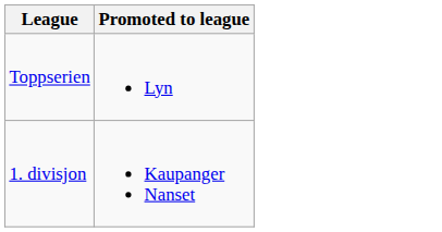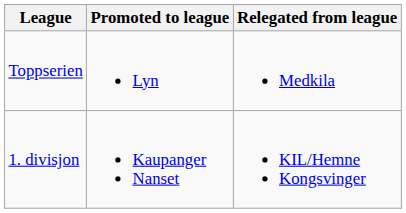+ column: Relegated from league | Medkila | KIL/Hemne Kongsvinger
